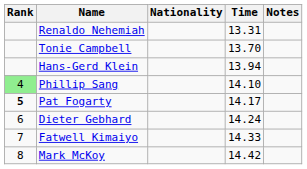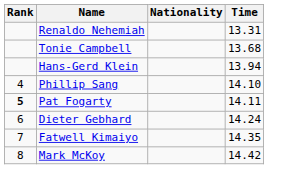- column: Notes
Tonie Campbell | Time: 13.70 -> 13.68
Phillip Sang | Rank: lightgreen background -> no background
Pat Fogarty | Time: 14.17 -> 14.11
Fatwell Kimaiyo | Time: 14.33 -> 14.35
